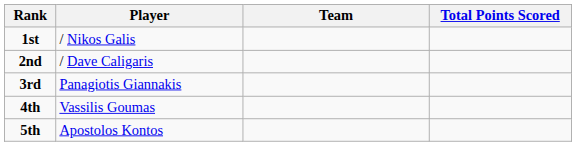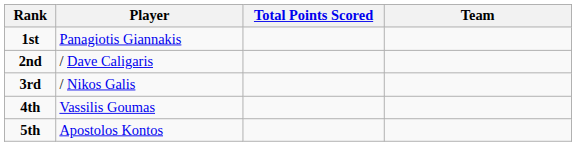columns swapped: Team <-> Total Points Scored
1st | Player: / Nikos Galis -> Panagiotis Giannakis
3rd | Player: Panagiotis Giannakis -> / Nikos Galis
